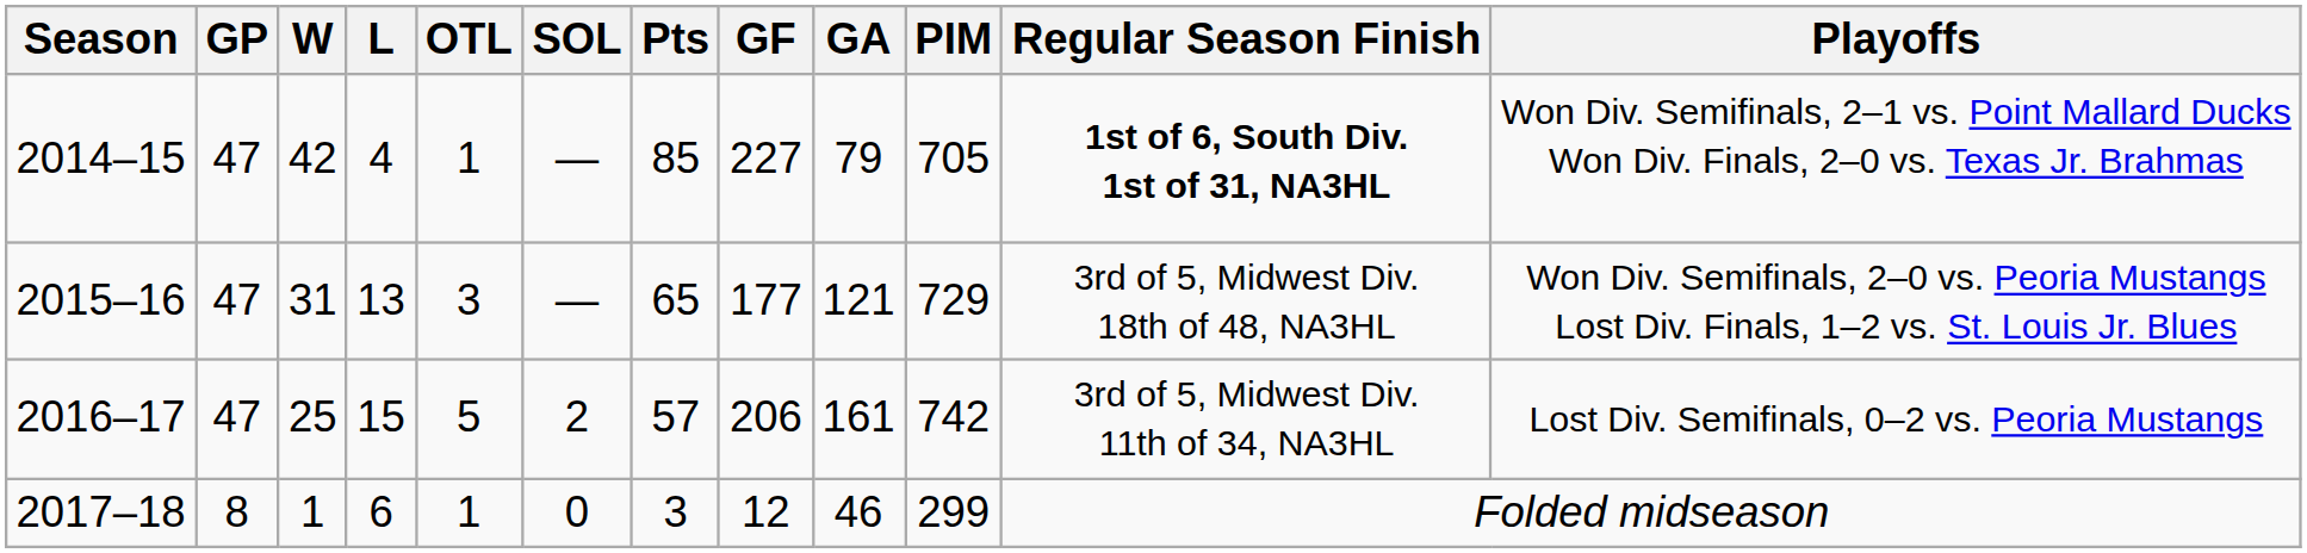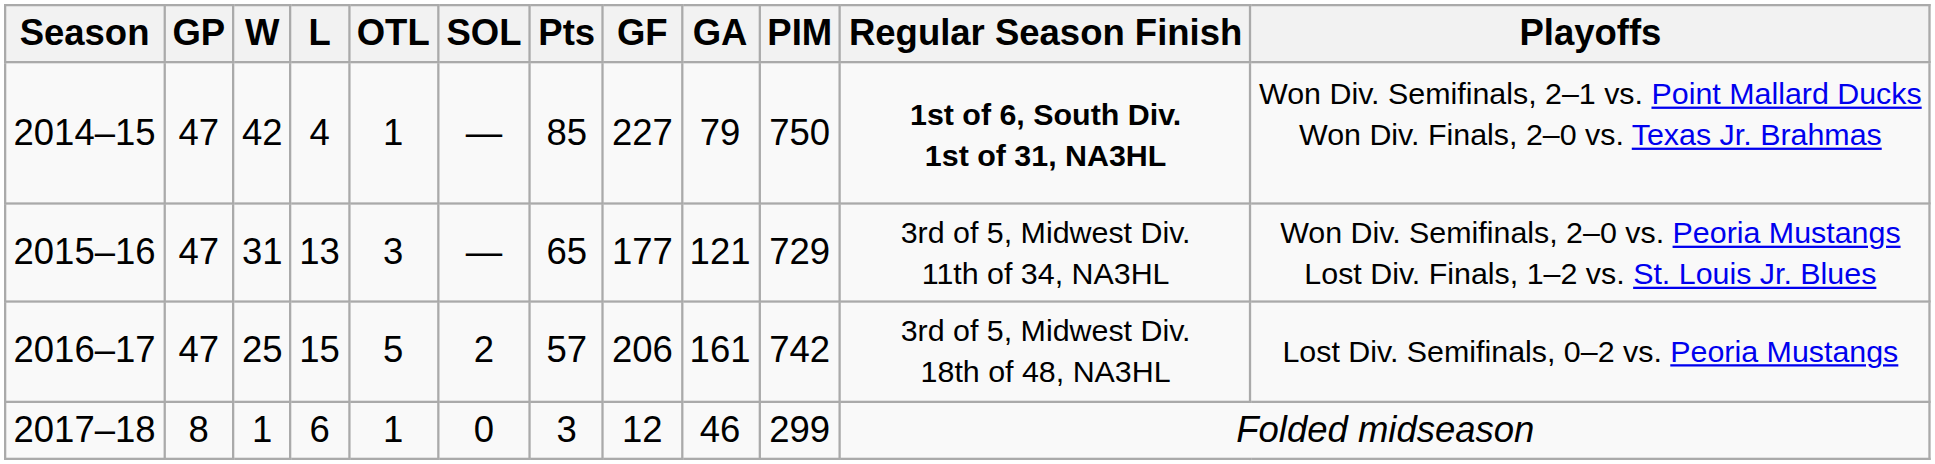2014–15 | PIM: 705 -> 750
2015–16 | Regular Season Finish: 3rd of 5, Midwest Div. 18th of 48, NA3HL -> 3rd of 5, Midwest Div. 11th of 34, NA3HL
2016–17 | Regular Season Finish: 3rd of 5, Midwest Div. 11th of 34, NA3HL -> 3rd of 5, Midwest Div. 18th of 48, NA3HL
